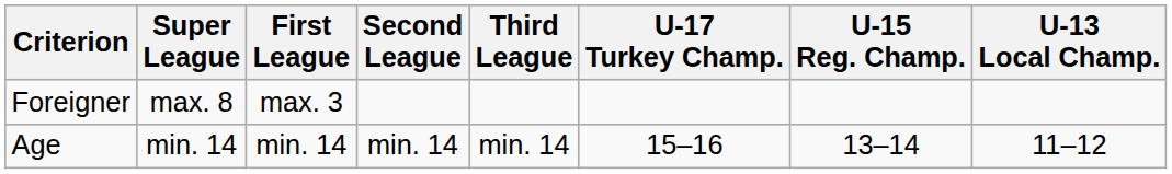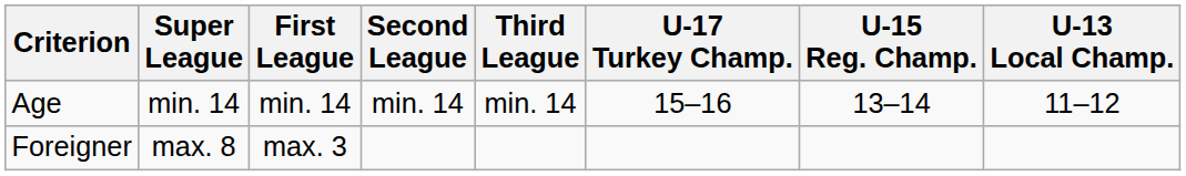rows swapped: Age <-> Foreigner
